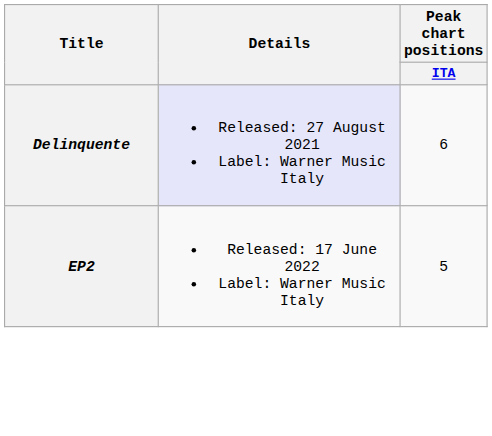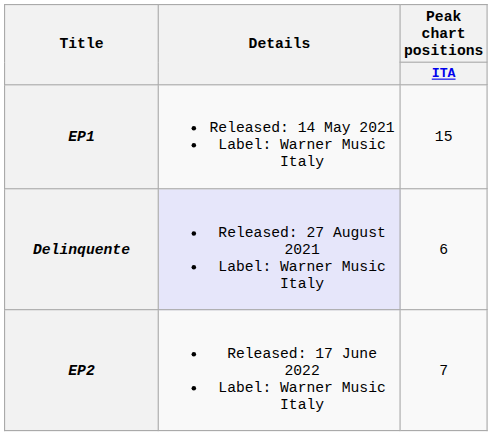+ row: EP1 | Released: 14 May 2021 Label: Warner Music Italy | 15
EP2 | Peak chart positions / ITA: 5 -> 7
